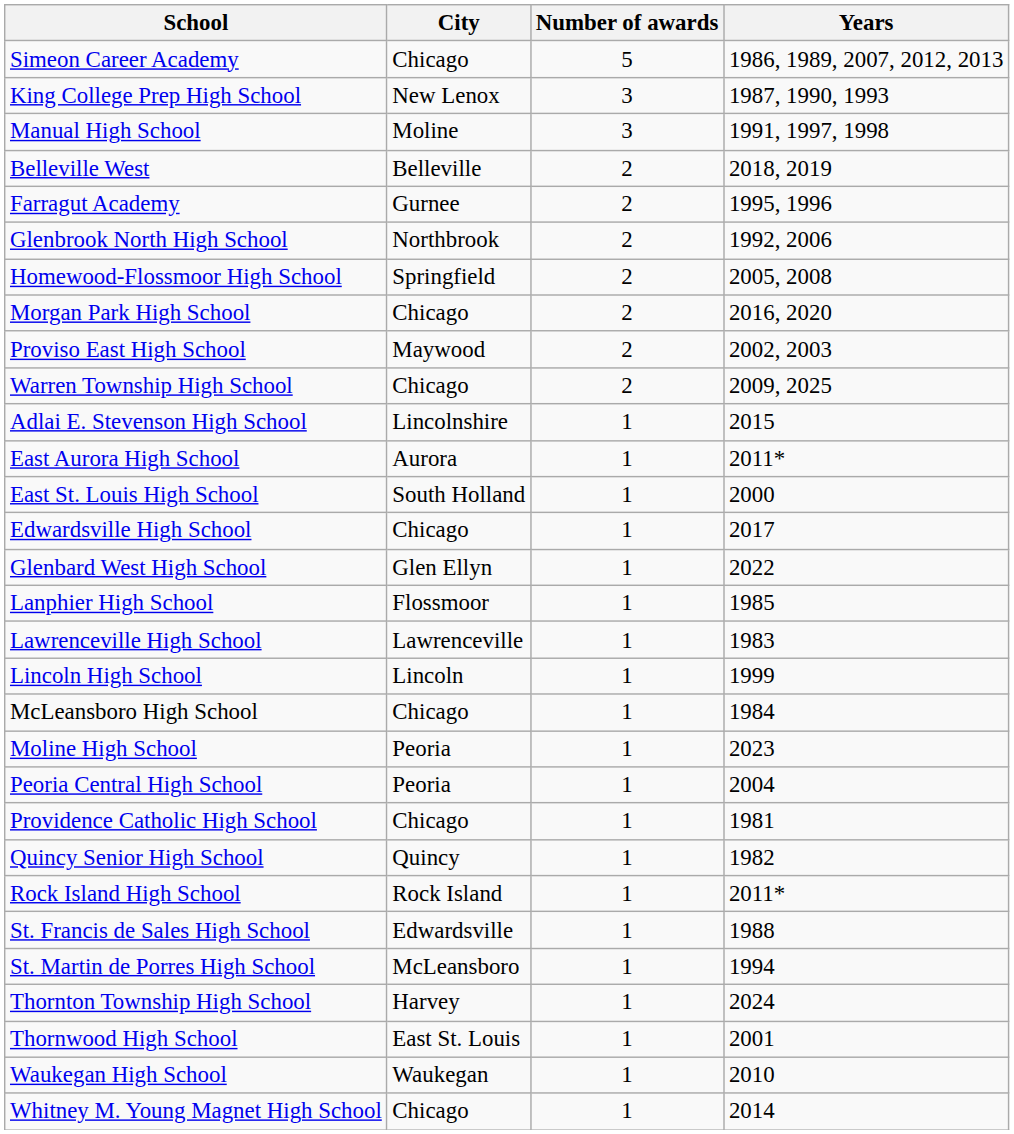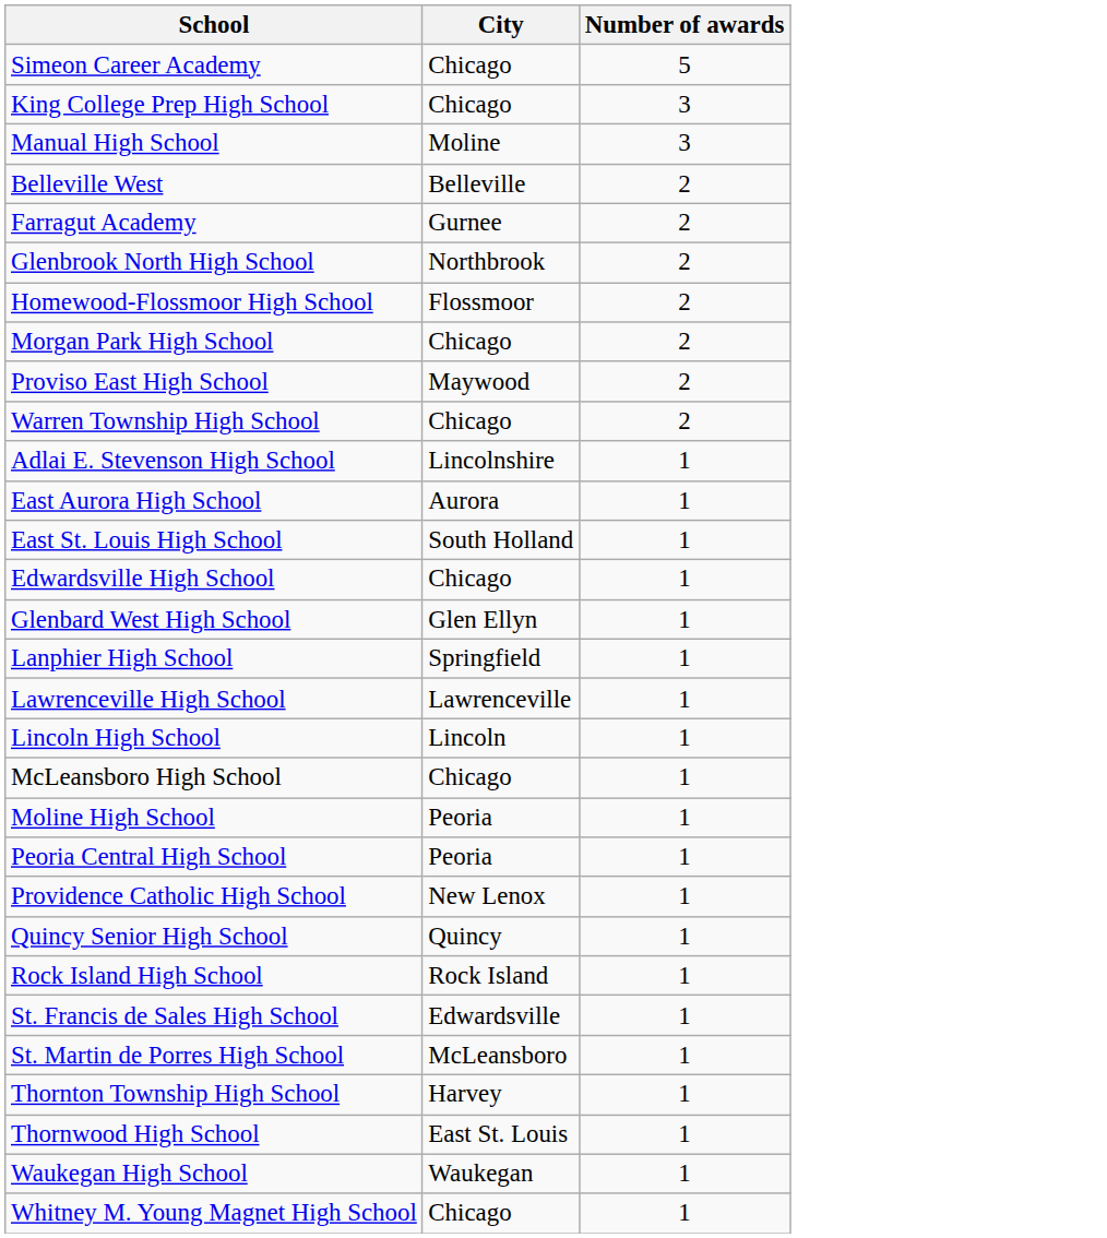- column: Years | 1986, 1989, 2007, 2012, 2013 | 1987, 1990, 1993 | 1991, 1997, 1998 | 2018, 2019 | 1995, 1996 | 1992, 2006 | 2005, 2008 | 2016, 2020 | 2002, 2003 | 2009, 2025 | 2015 | 2011* | 2000 | 2017 | 2022 | 1985 | 1983 | 1999 | 1984 | 2023 | 2004 | 1981 | 1982 | 2011* | 1988 | 1994 | 2024 | 2001 | 2010 | 2014
King College Prep High School | City: New Lenox -> Chicago
Homewood-Flossmoor High School | City: Springfield -> Flossmoor
Lanphier High School | City: Flossmoor -> Springfield
Providence Catholic High School | City: Chicago -> New Lenox
